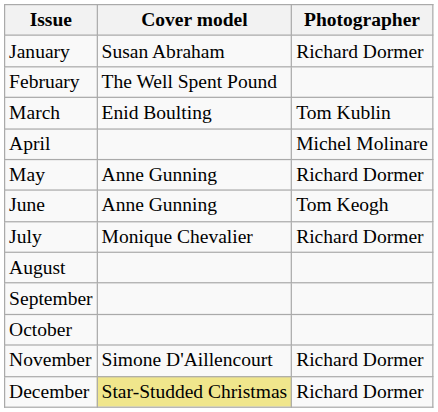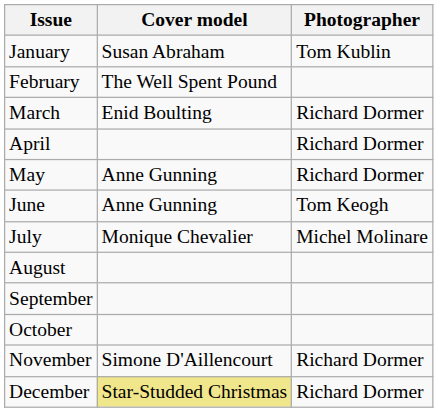January | Photographer: Richard Dormer -> Tom Kublin
March | Photographer: Tom Kublin -> Richard Dormer
April | Photographer: Michel Molinare -> Richard Dormer
July | Photographer: Richard Dormer -> Michel Molinare
